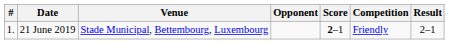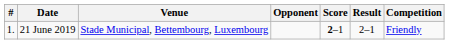columns swapped: Result <-> Competition
